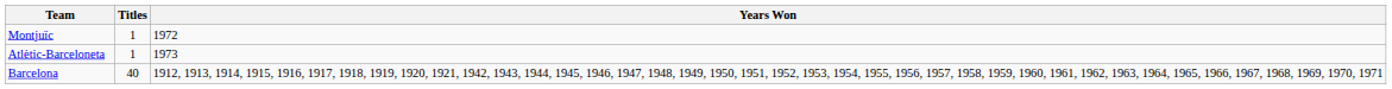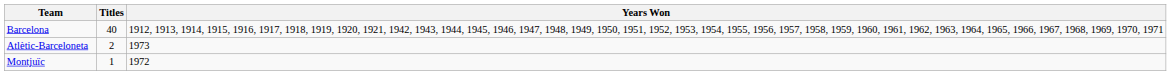rows swapped: Barcelona <-> Montjuïc
Atlètic-Barceloneta | Titles: 1 -> 2
